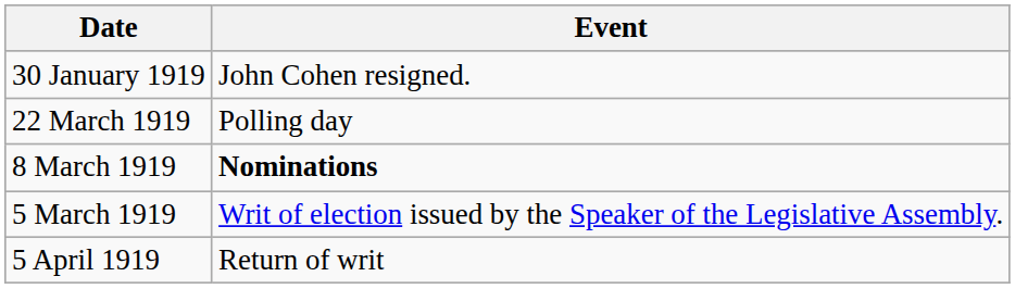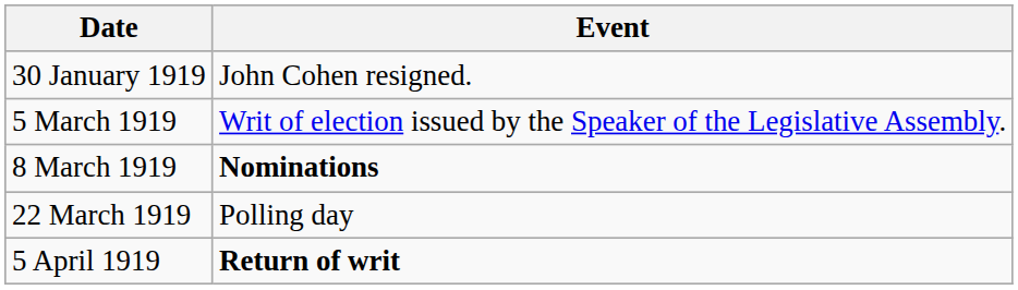rows swapped: 5 March 1919 <-> 22 March 1919
5 April 1919 | Event: normal -> bold
